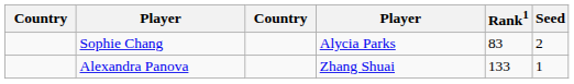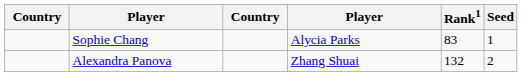Sophie Chang | Seed: 2 -> 1
Alexandra Panova | Rank1: 133 -> 132
Alexandra Panova | Seed: 1 -> 2
